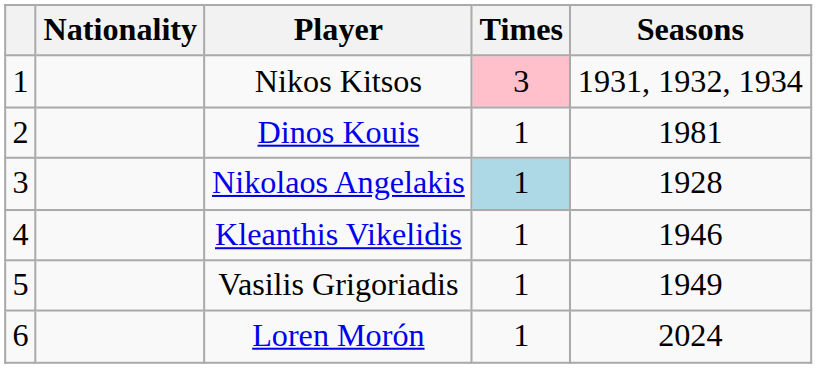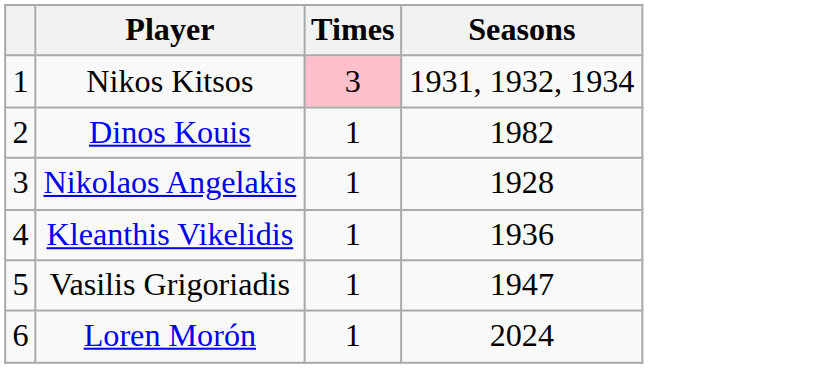- column: Nationality
Dinos Kouis | Seasons: 1981 -> 1982
Nikolaos Angelakis | Times: lightblue background -> no background
Kleanthis Vikelidis | Seasons: 1946 -> 1936
Vasilis Grigoriadis | Seasons: 1949 -> 1947
